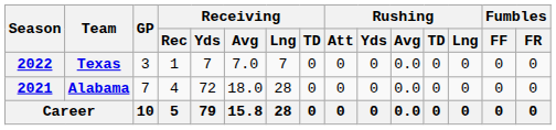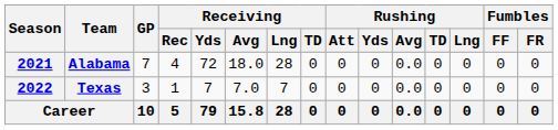rows swapped: Alabama <-> Texas
